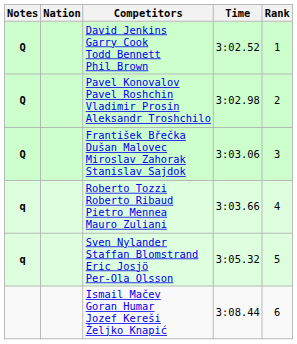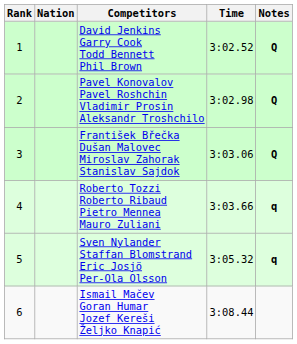columns swapped: Rank <-> Notes
